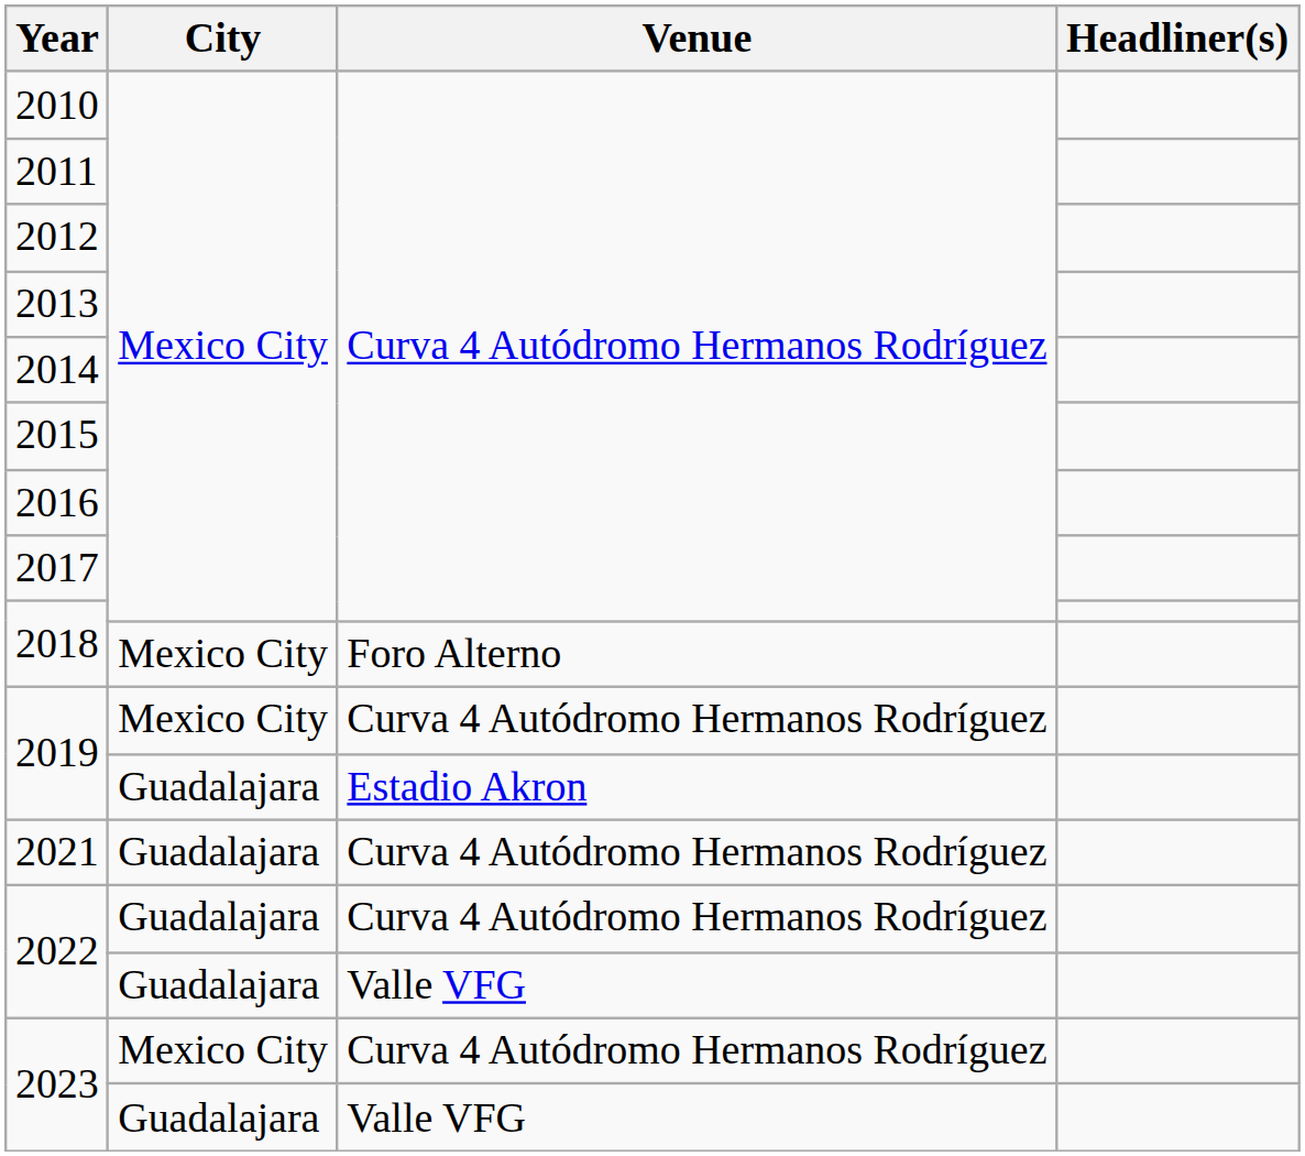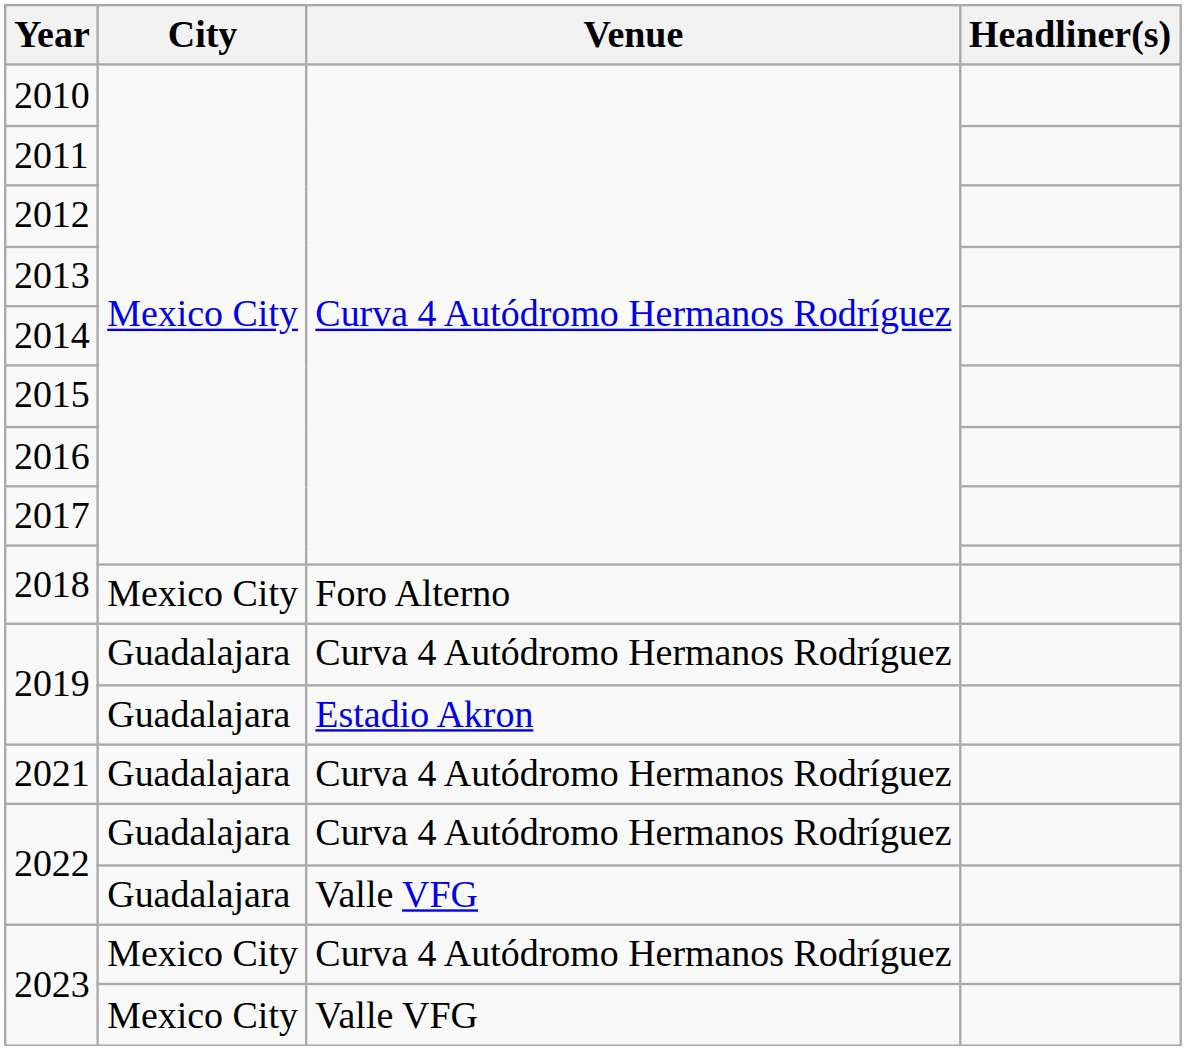2019 / Curva 4 Autódromo Hermanos Rodríguez | City: Mexico City -> Guadalajara
2023 / Valle VFG | City: Guadalajara -> Mexico City
